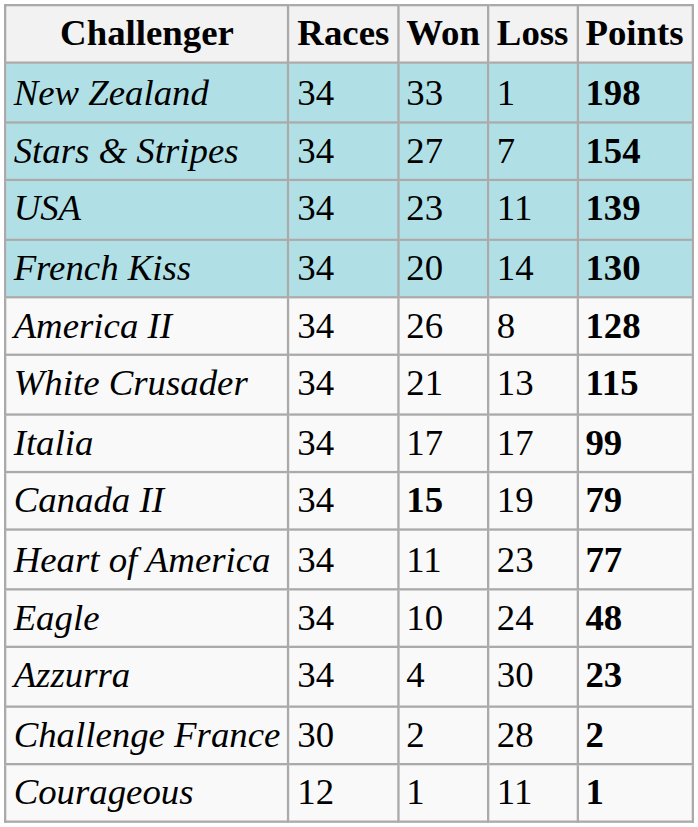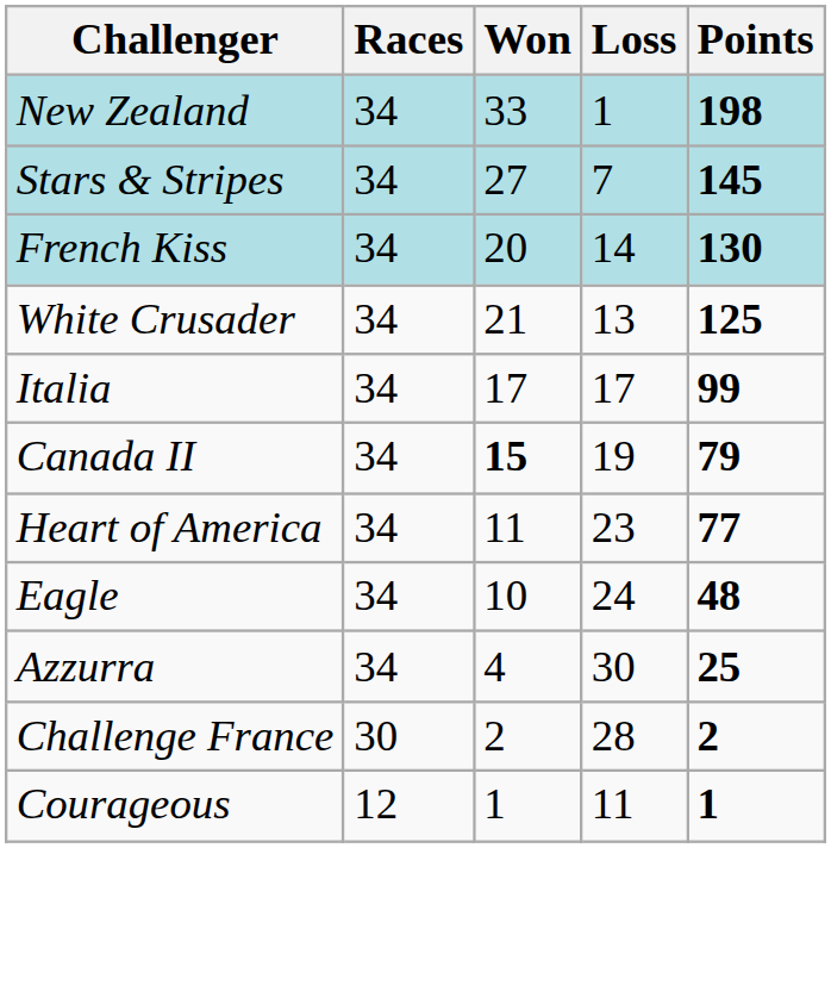Stars & Stripes | Points: 154 -> 145
- row: USA | 34 | 23 | 11 | 139
- row: America II | 34 | 26 | 8 | 128
White Crusader | Points: 115 -> 125
Azzurra | Points: 23 -> 25
